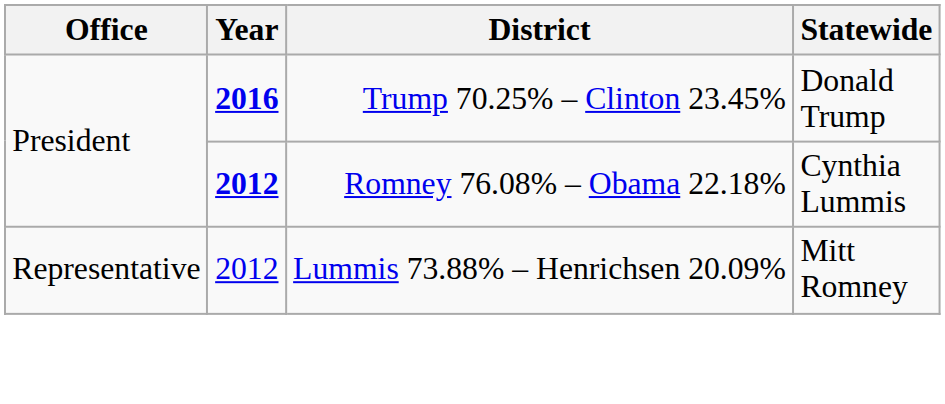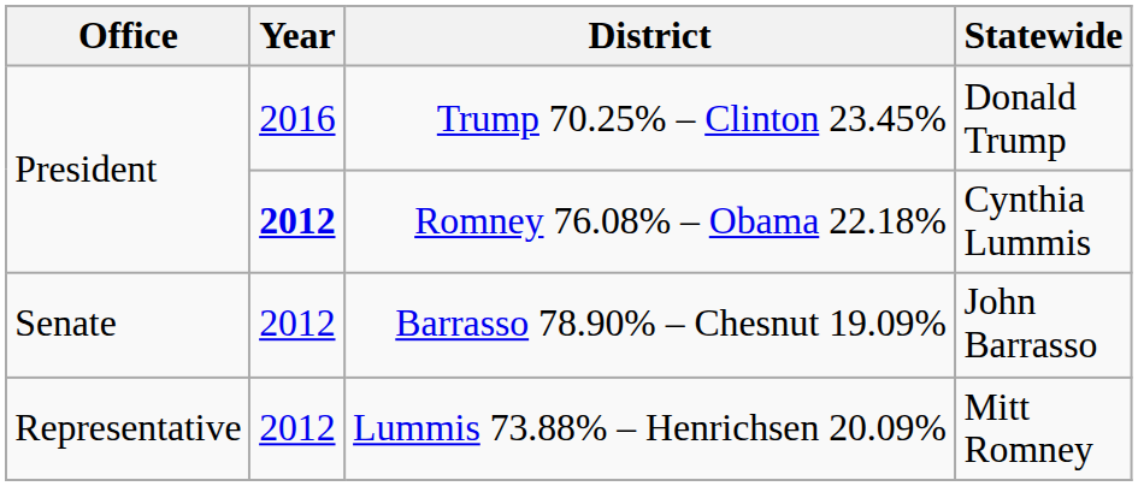Trump 70.25% – Clinton 23.45% | Year: bold -> normal
+ row: Senate | 2012 | Barrasso 78.90% – Chesnut 19.09% | John Barrasso
